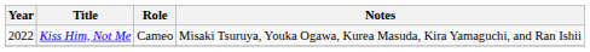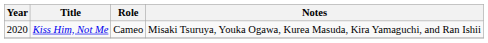Kiss Him, Not Me | Year: 2022 -> 2020
